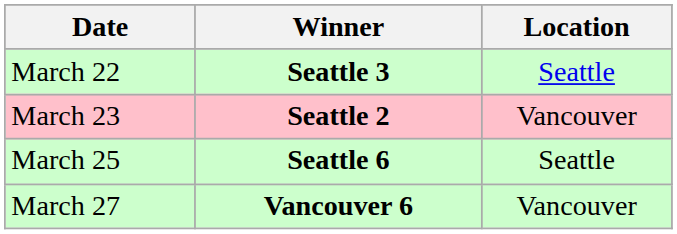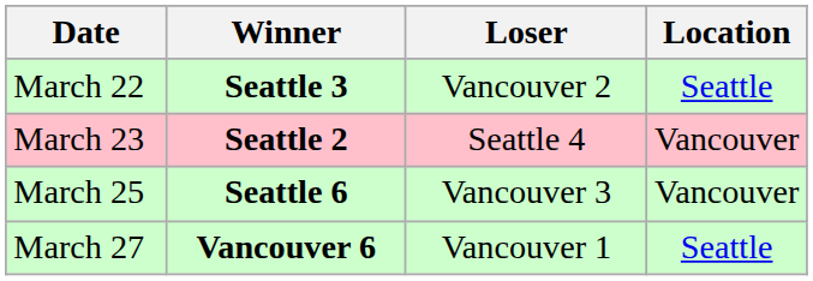+ column: Loser | Vancouver 2 | Seattle 4 | Vancouver 3 | Vancouver 1
March 25 | Location: Seattle -> Vancouver
March 27 | Location: Vancouver -> Seattle
